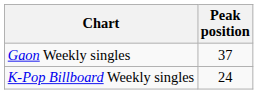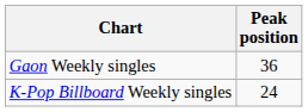Gaon Weekly singles | Peak position: 37 -> 36
